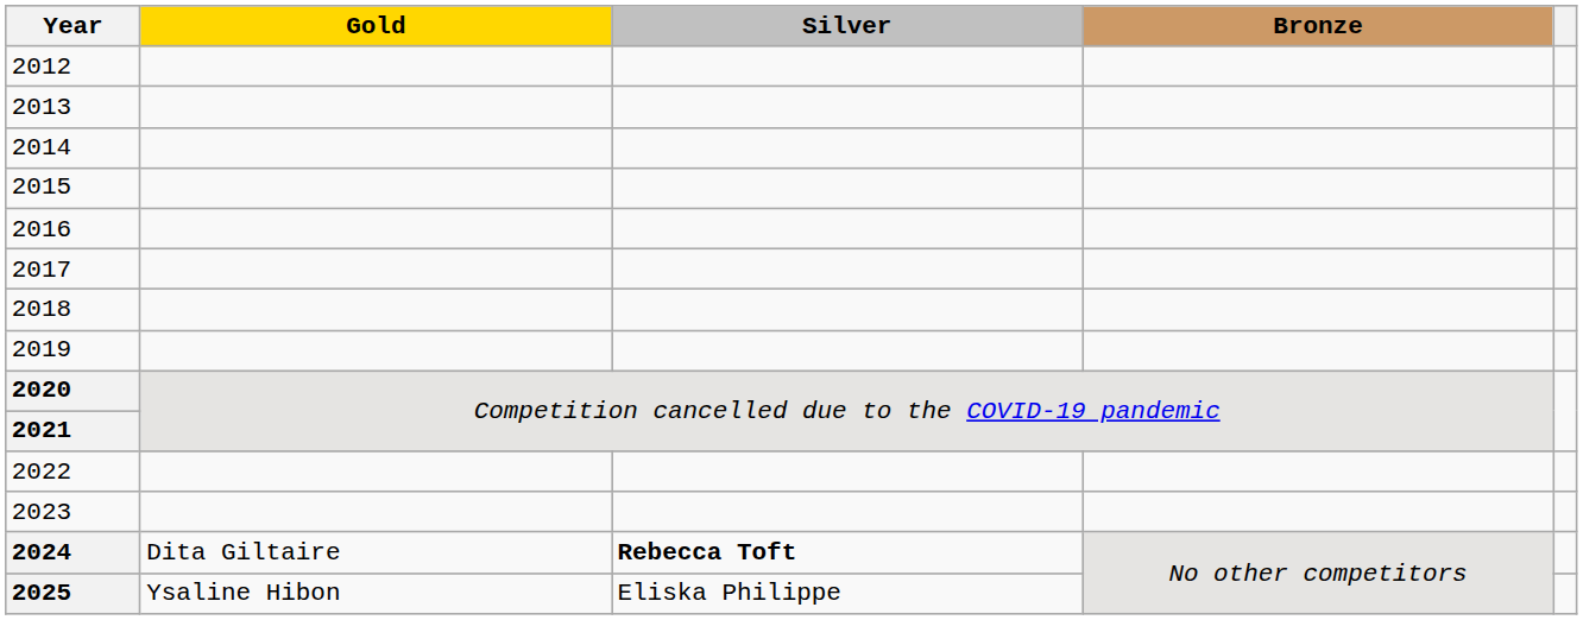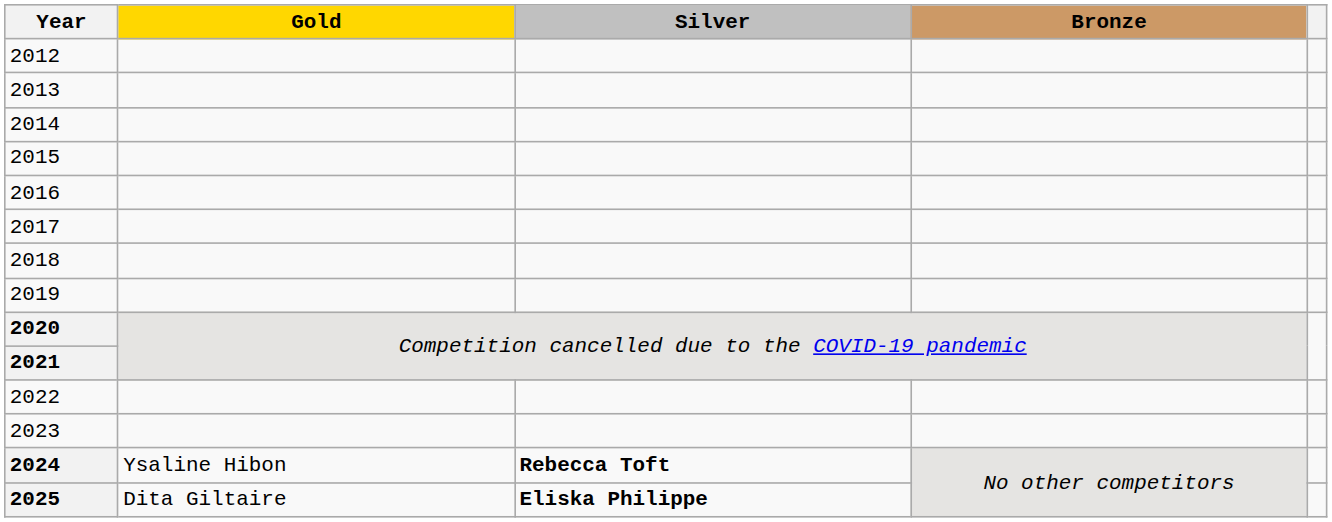2024 | Gold: Dita Giltaire -> Ysaline Hibon
2025 | Gold: Ysaline Hibon -> Dita Giltaire
2025 | Silver: normal -> bold
